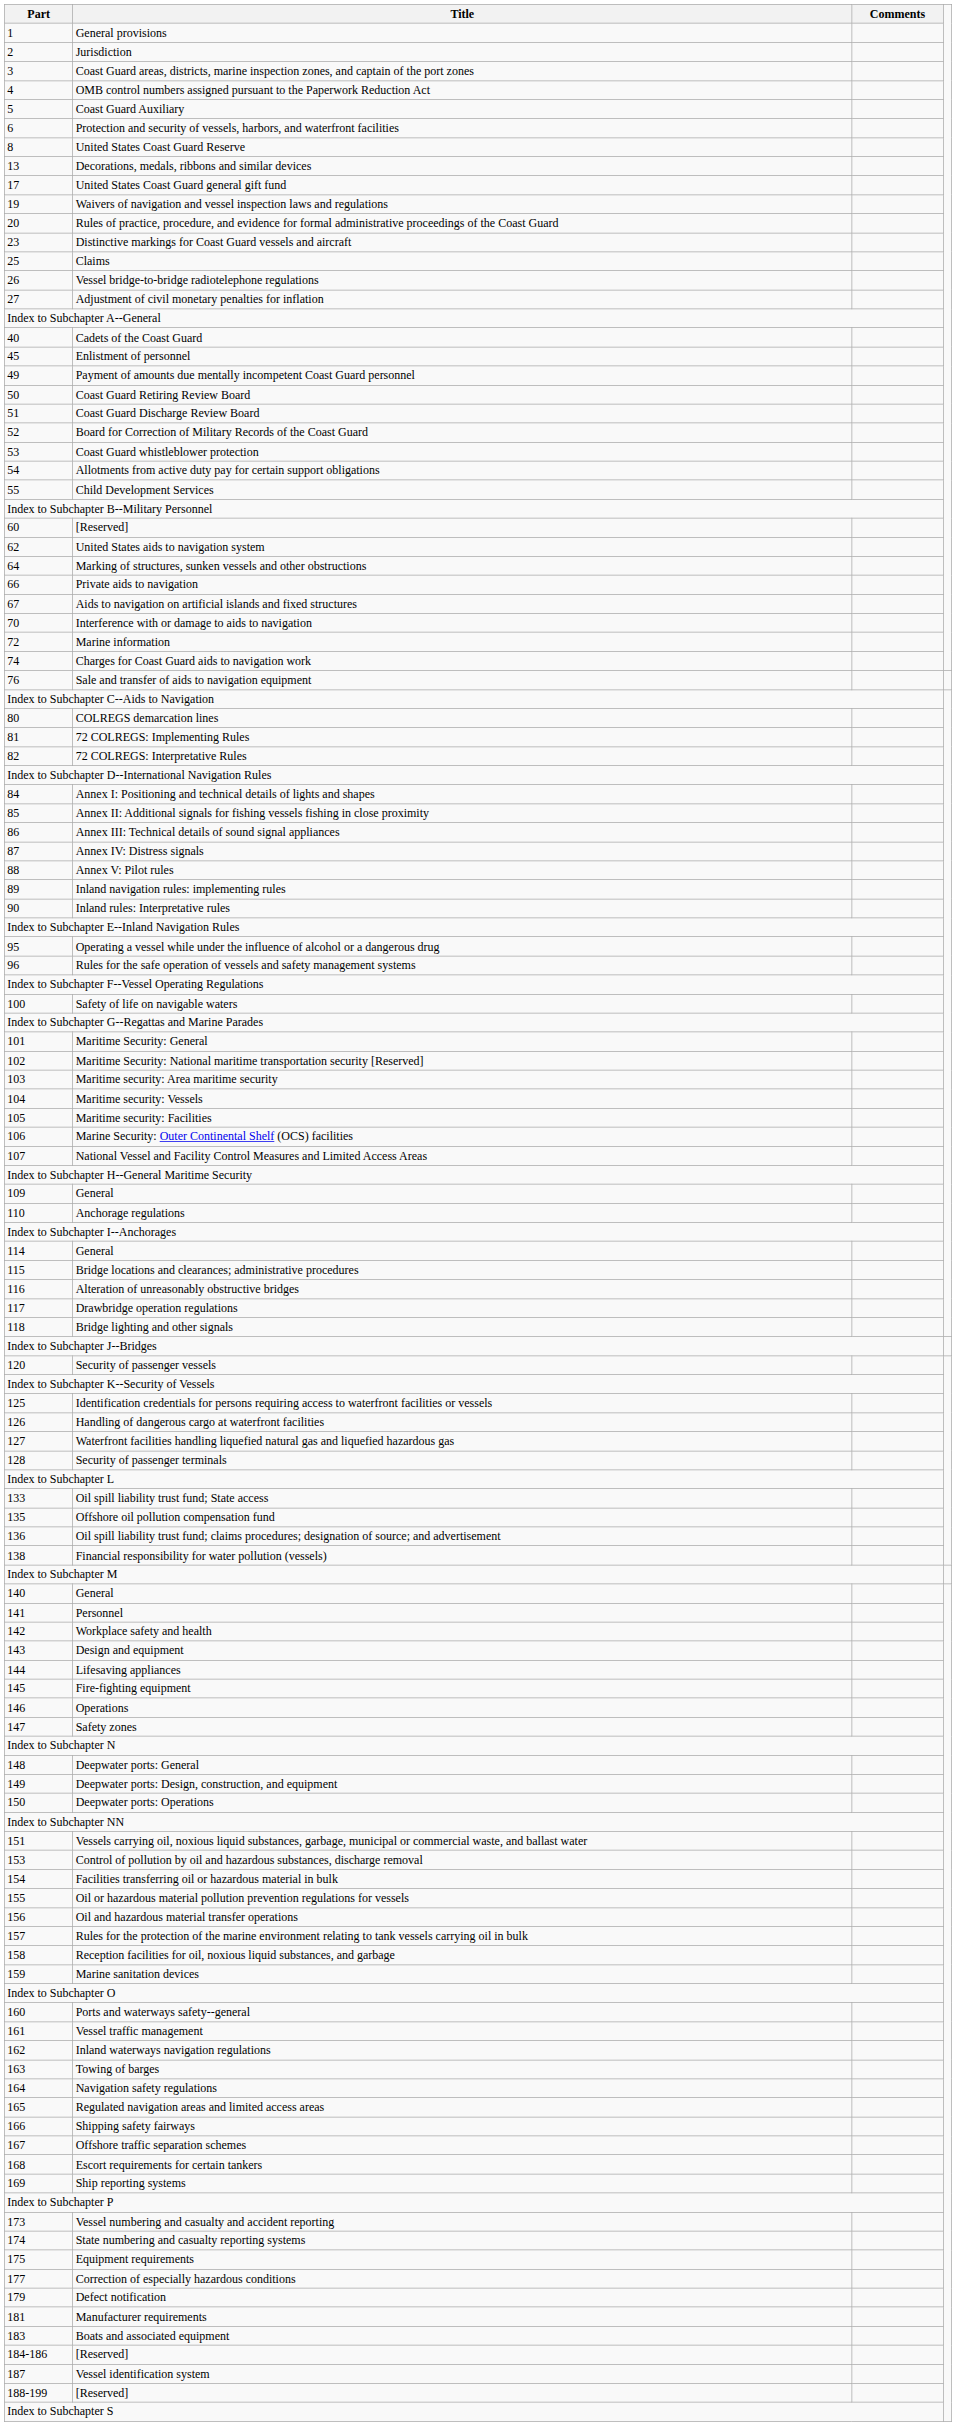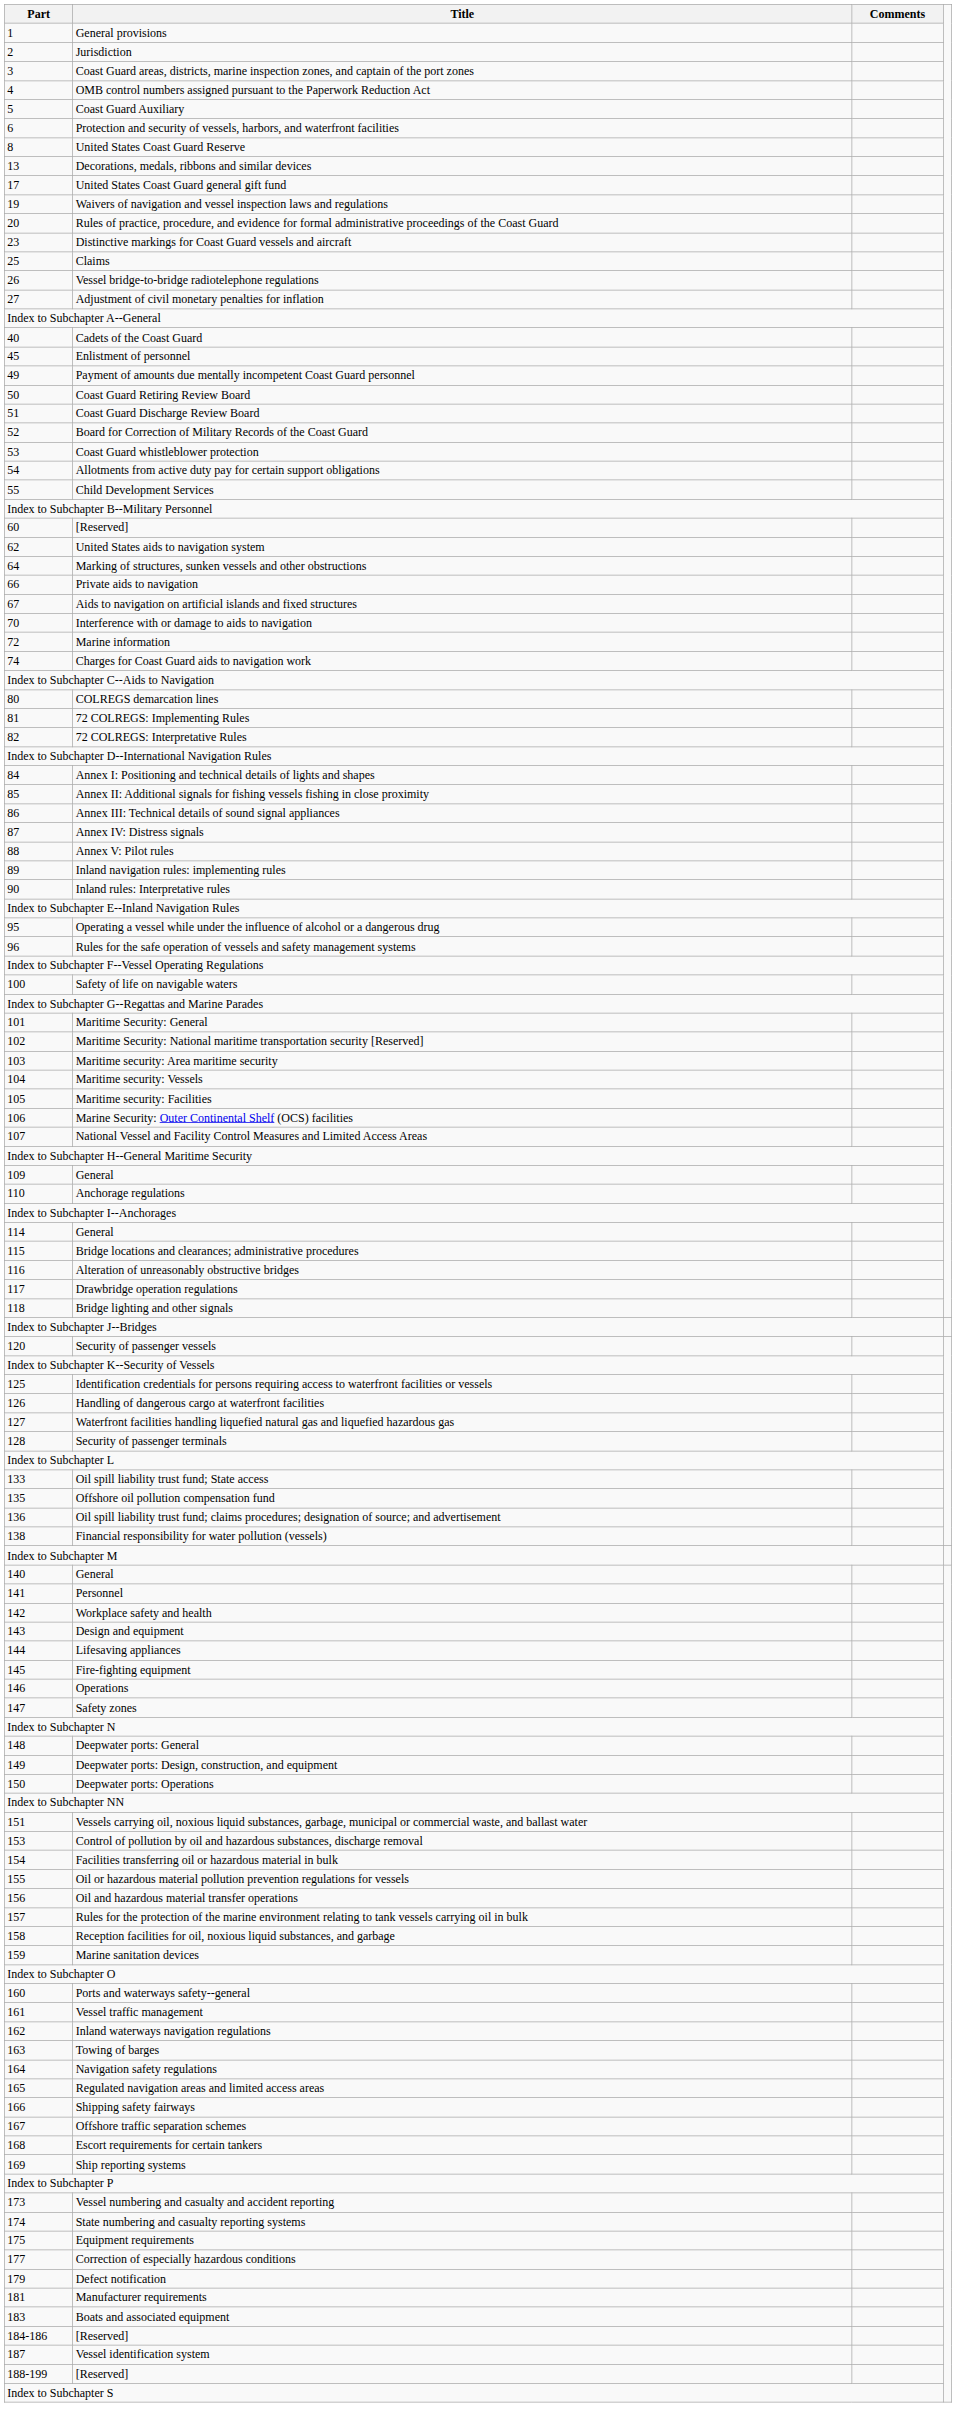- row: 76 | Sale and transfer of aids to navigation equipment
